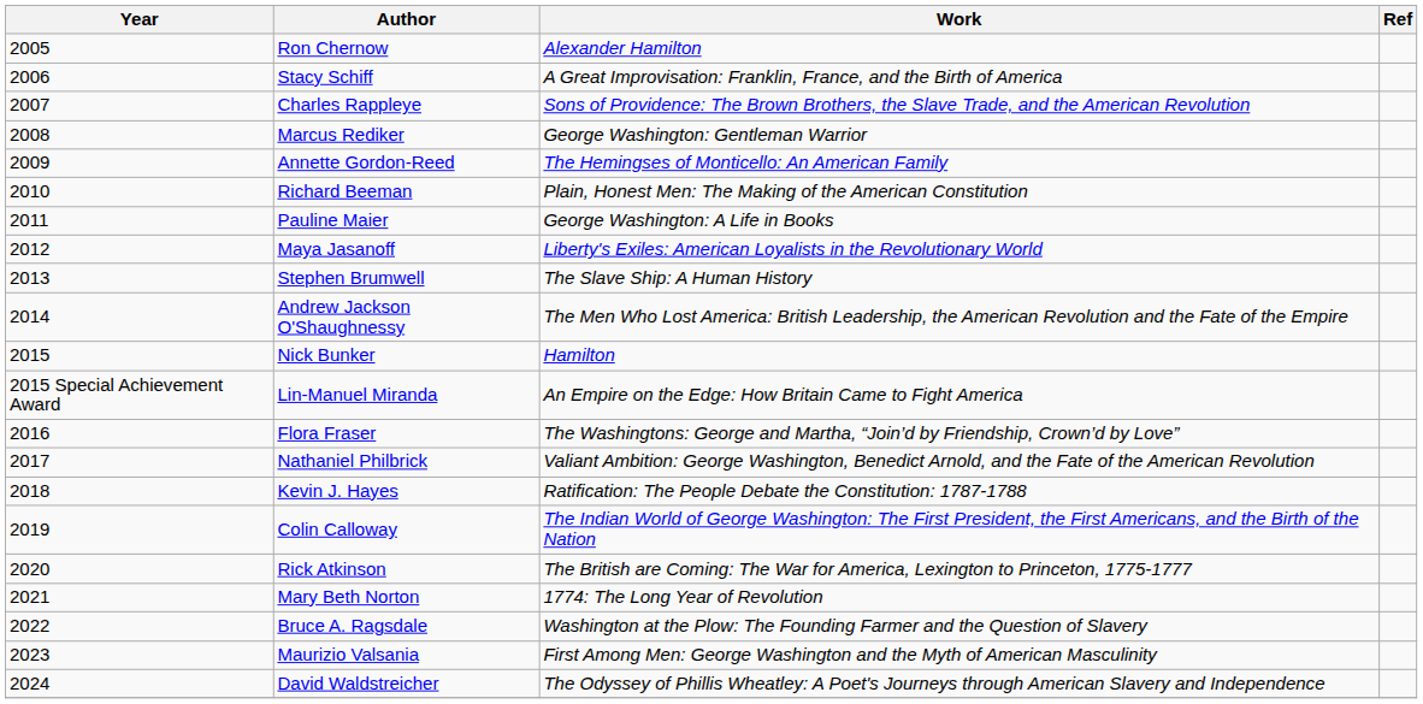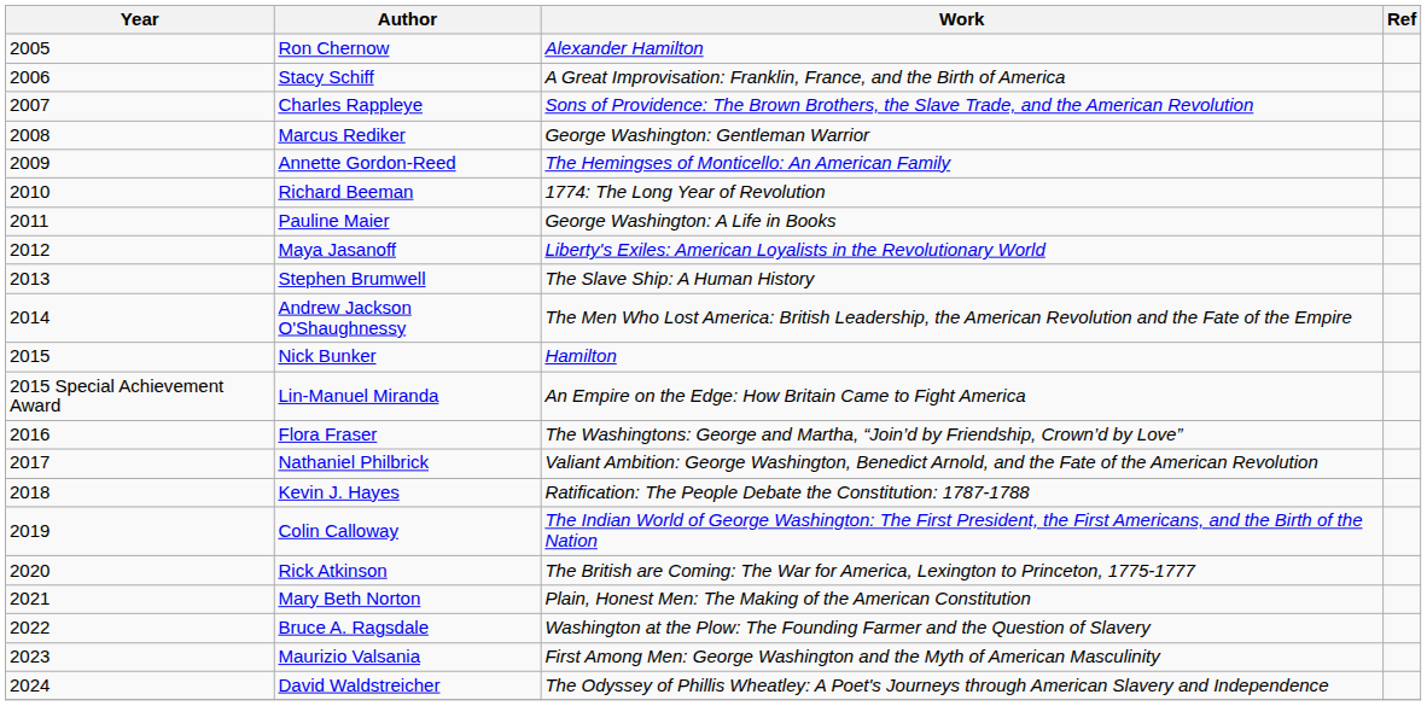Richard Beeman | Work: Plain, Honest Men: The Making of the American Constitution -> 1774: The Long Year of Revolution
Mary Beth Norton | Work: 1774: The Long Year of Revolution -> Plain, Honest Men: The Making of the American Constitution
